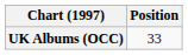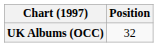UK Albums (OCC) | Position: 33 -> 32
